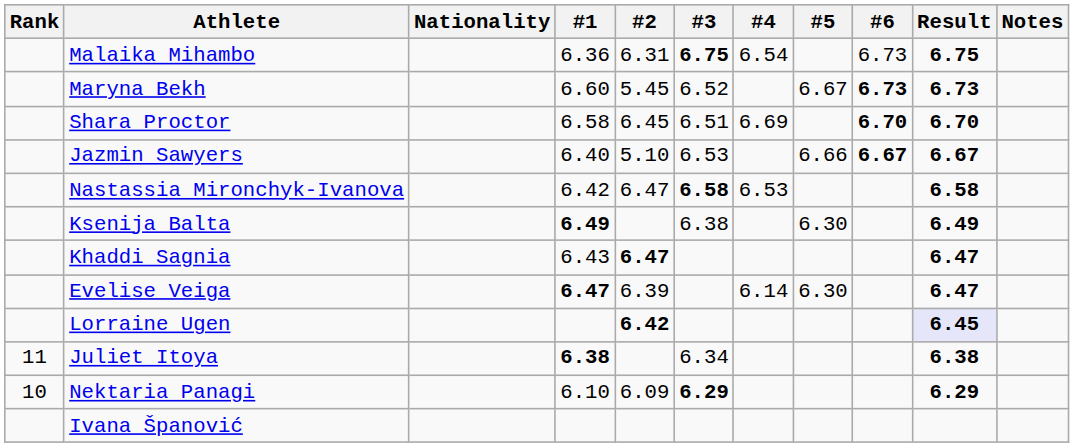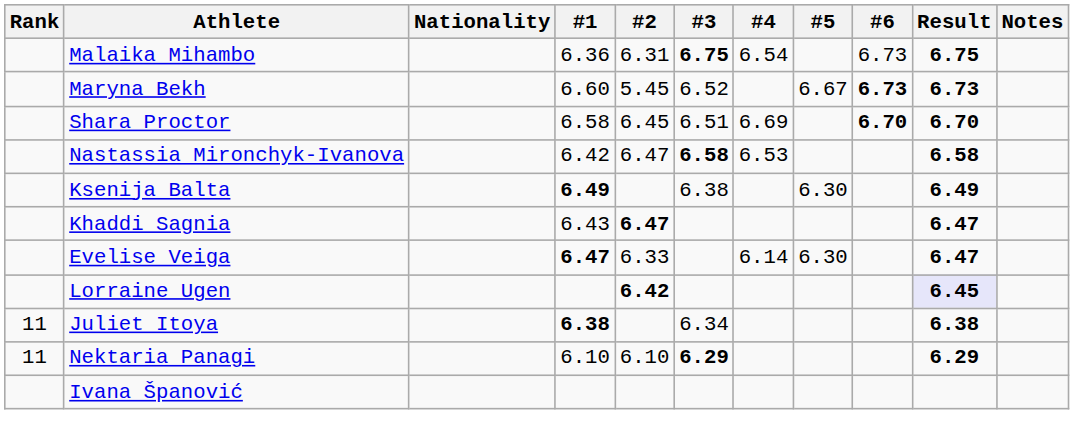- row: Jazmin Sawyers | 6.40 | 5.10 | 6.53 | 6.66 | 6.67 | 6.67
Evelise Veiga | #2: 6.39 -> 6.33
Nektaria Panagi | Rank: 10 -> 11
Nektaria Panagi | #2: 6.09 -> 6.10
